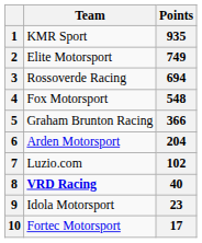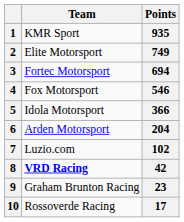3 | Team: Rossoverde Racing -> Fortec Motorsport
4 | Points: 548 -> 546
5 | Team: Graham Brunton Racing -> Idola Motorsport
8 | Points: 40 -> 42
9 | Team: Idola Motorsport -> Graham Brunton Racing
10 | Team: Fortec Motorsport -> Rossoverde Racing
